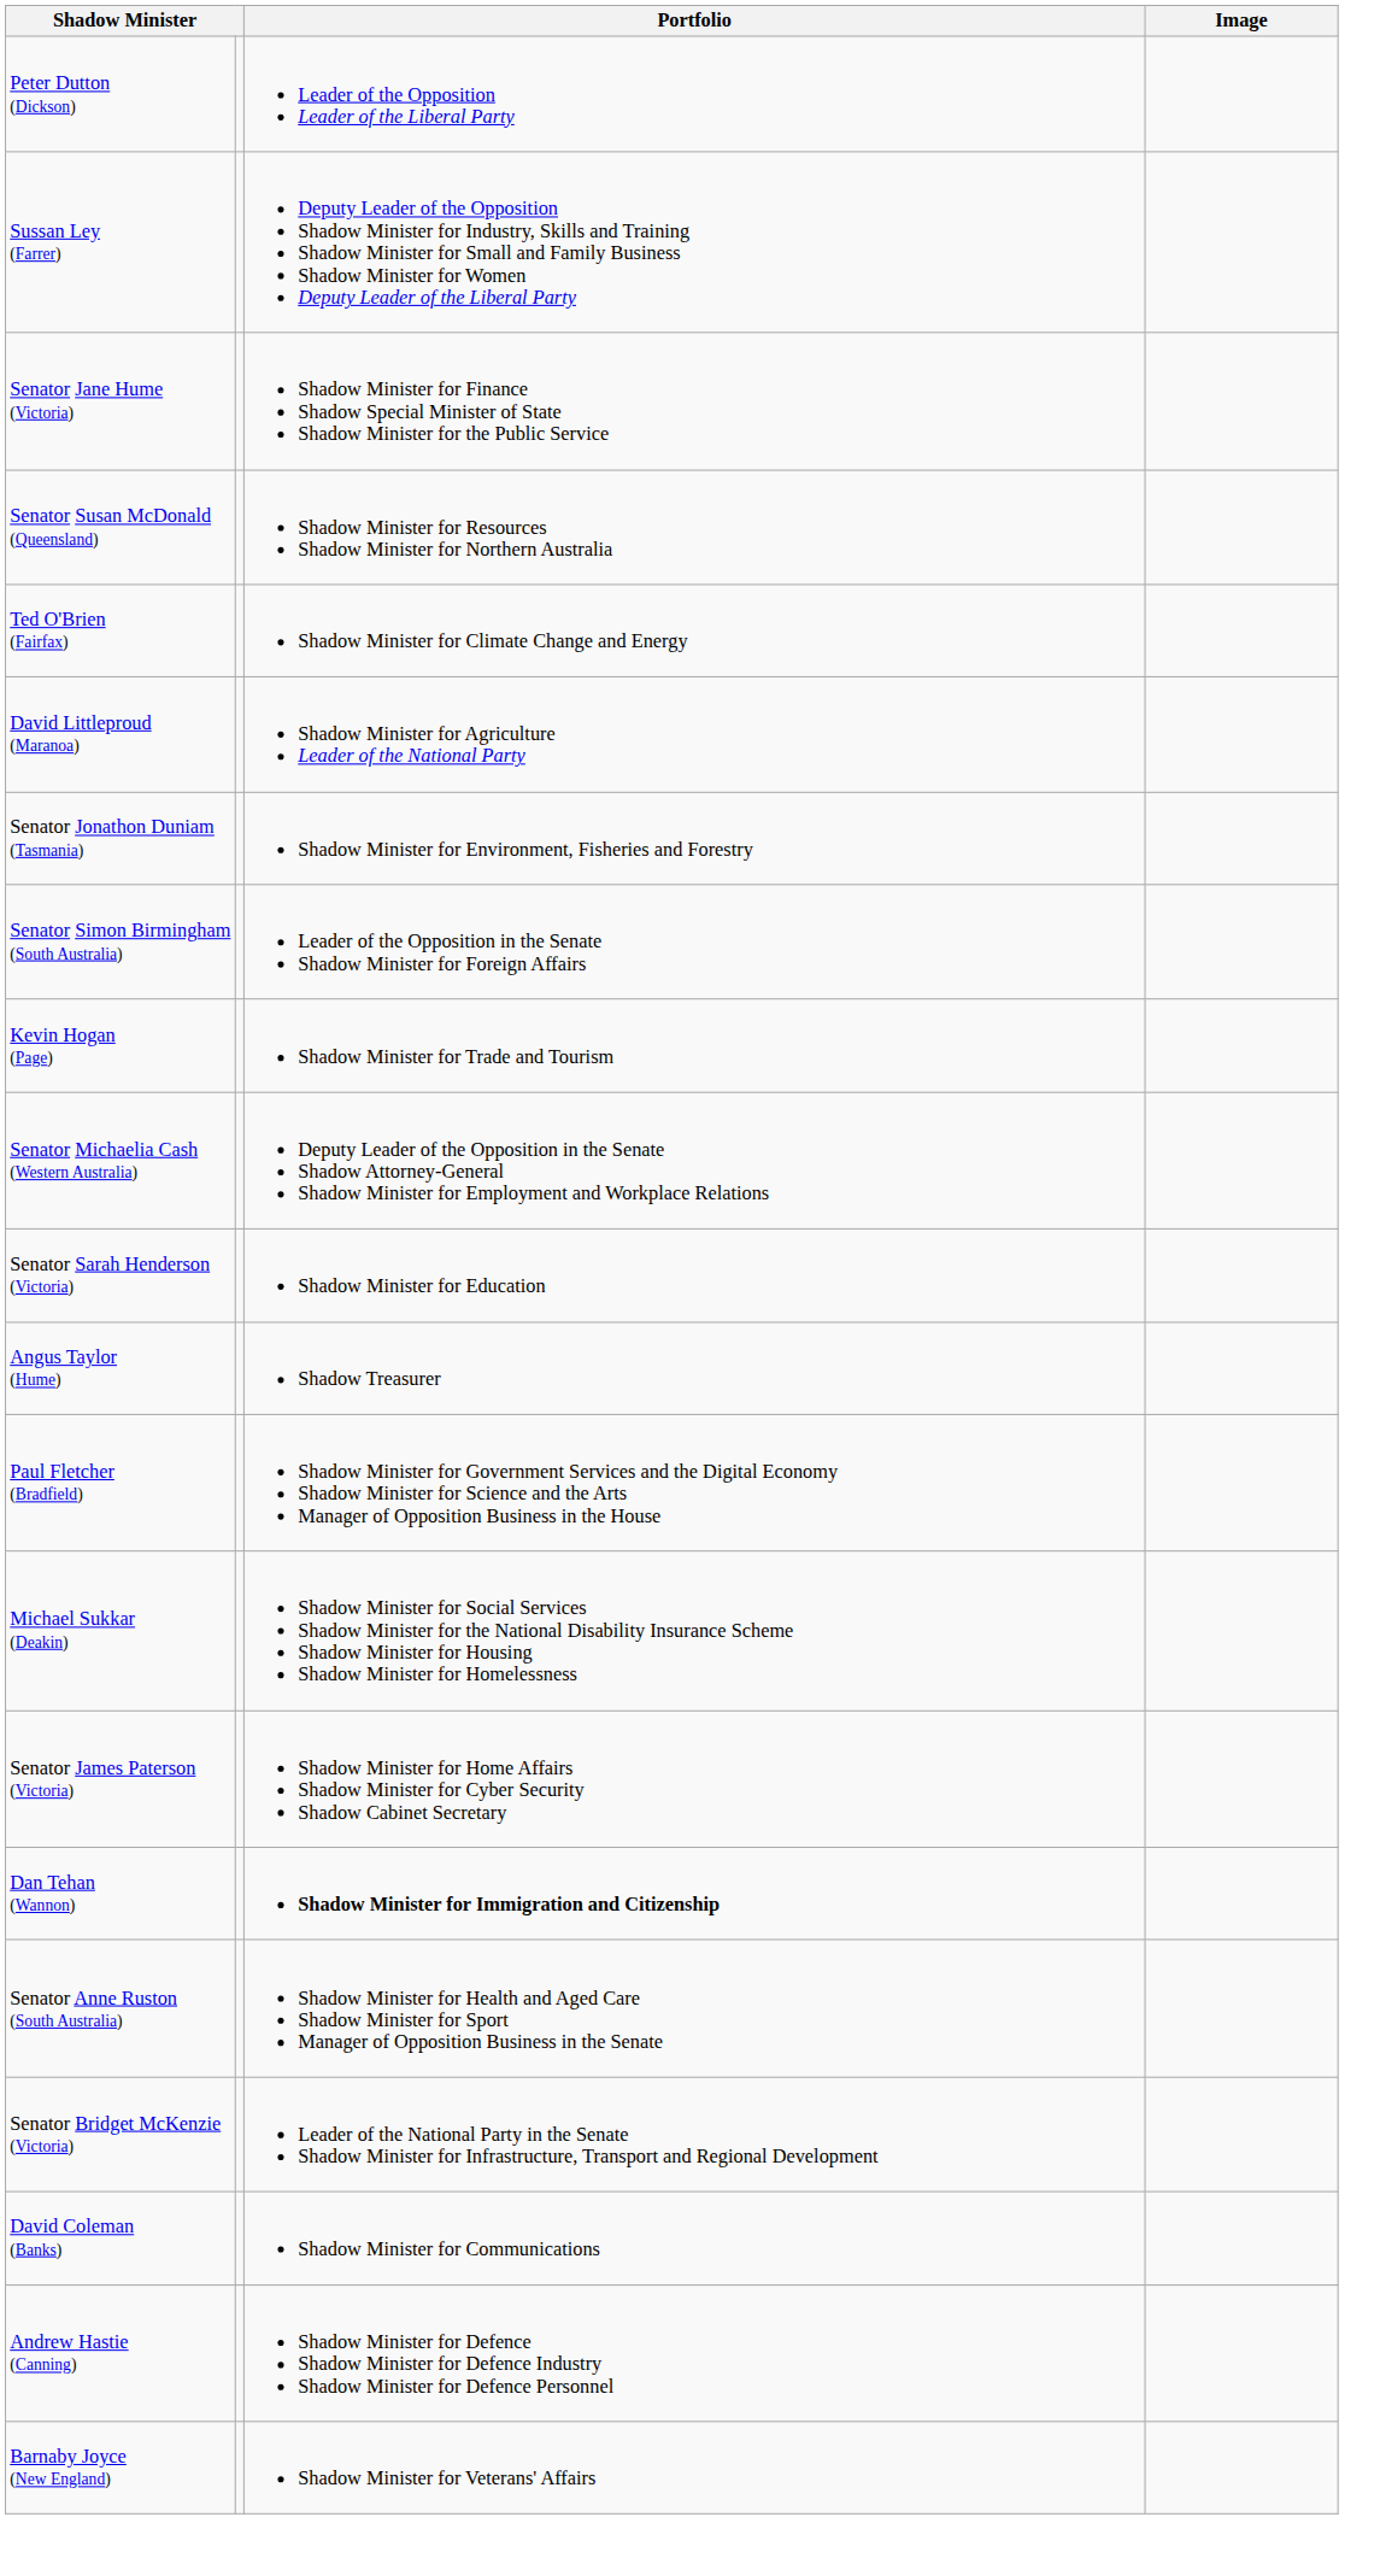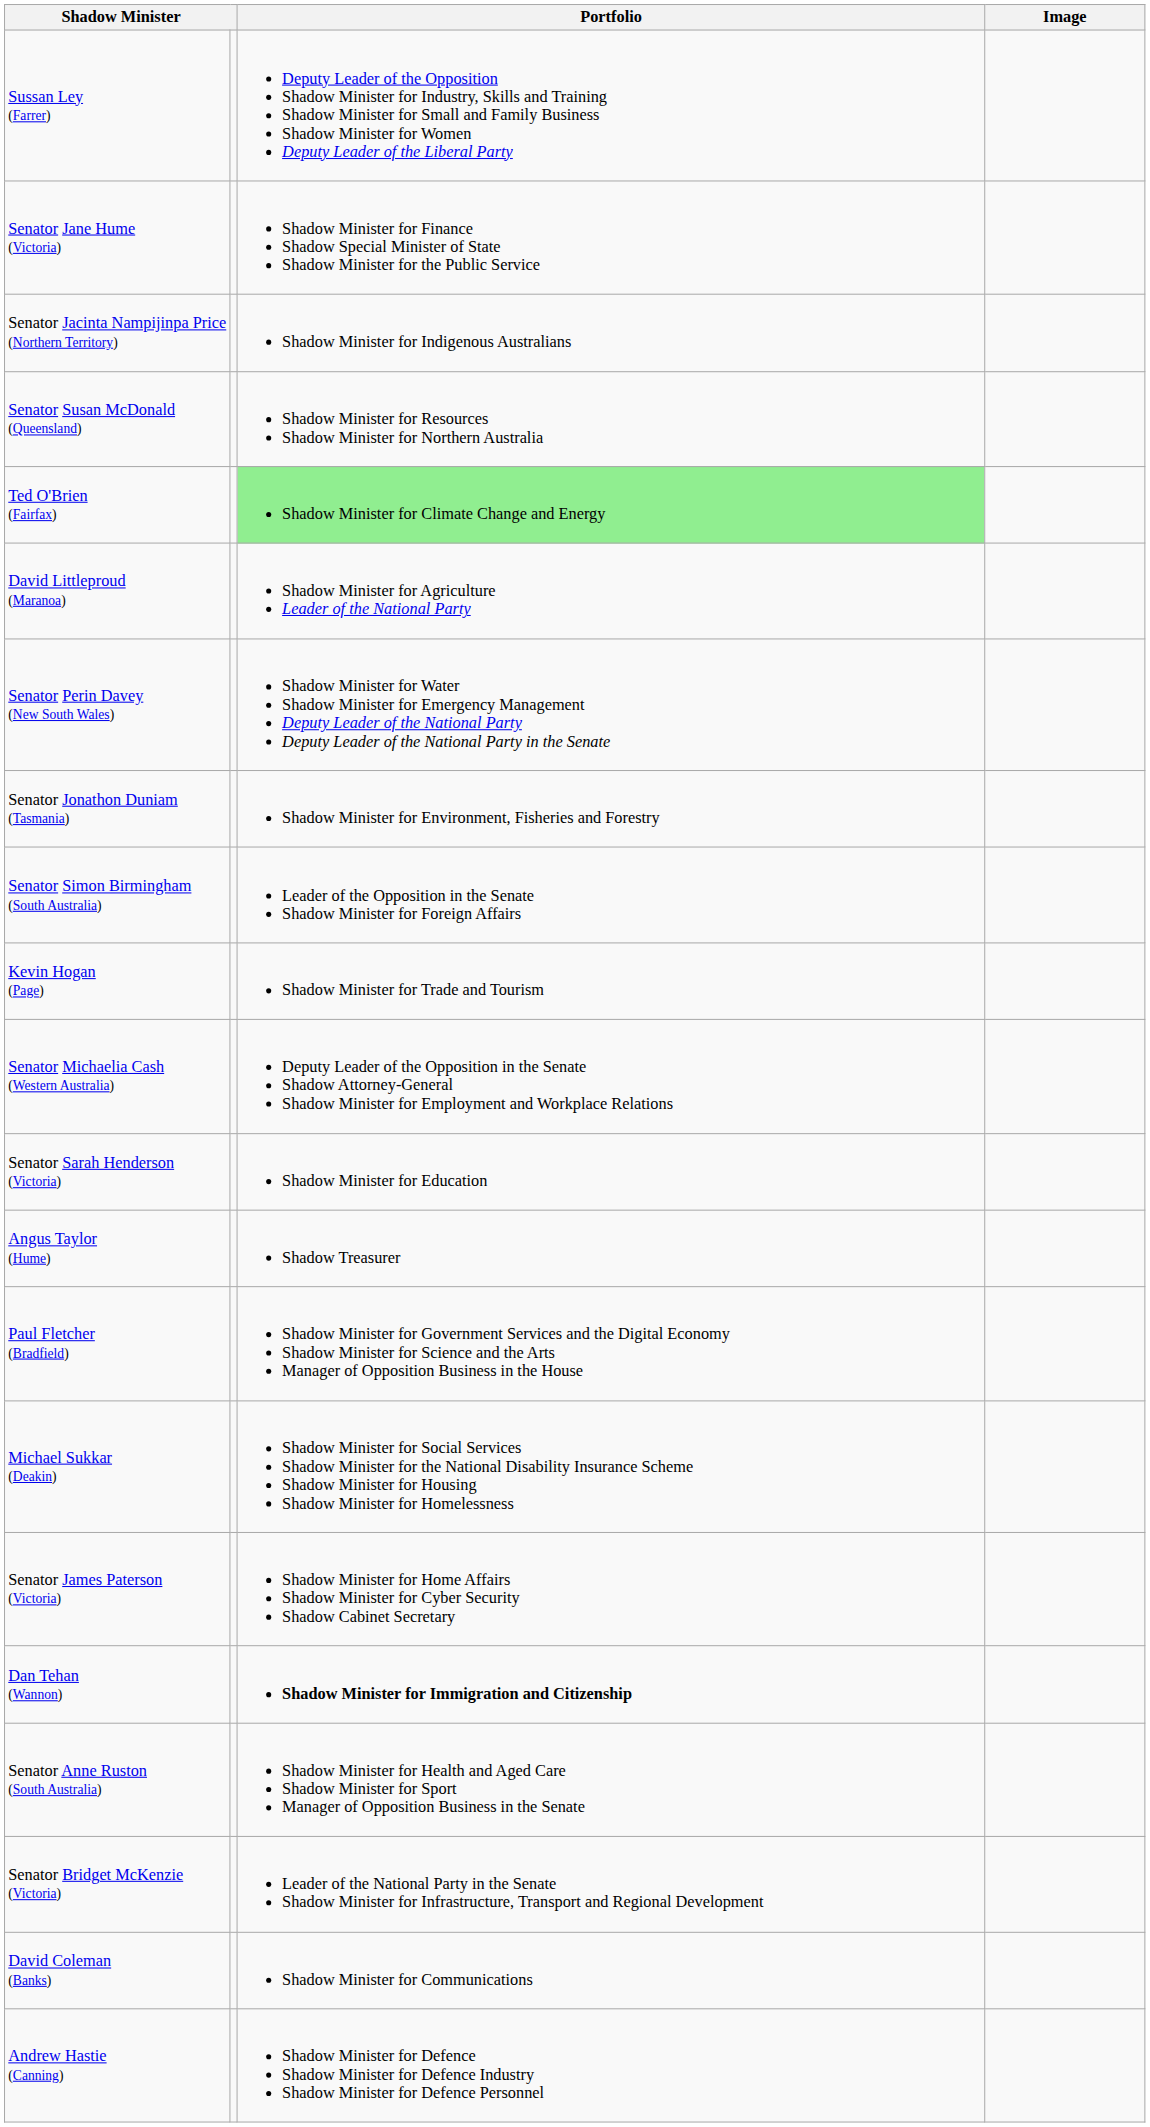- row: Peter Dutton (Dickson) | Leader of the Opposition Leader of the Liberal Party
+ row: Senator Jacinta Nampijinpa Price (Northern Territory) | Shadow Minister for Indigenous Australians
Ted O'Brien (Fairfax) | Portfolio: no background -> lightgreen background
+ row: Senator Perin Davey (New South Wales) | Shadow Minister for Water Shadow Minister for Emergency Management Deputy Leader of the National Party Deputy Leader of the National Party in the Senate
- row: Barnaby Joyce (New England) | Shadow Minister for Veterans' Affairs
